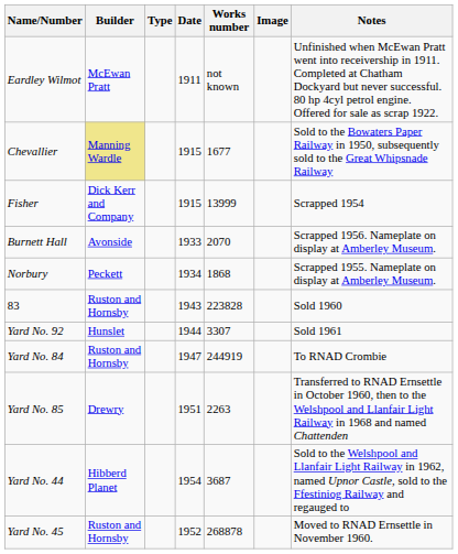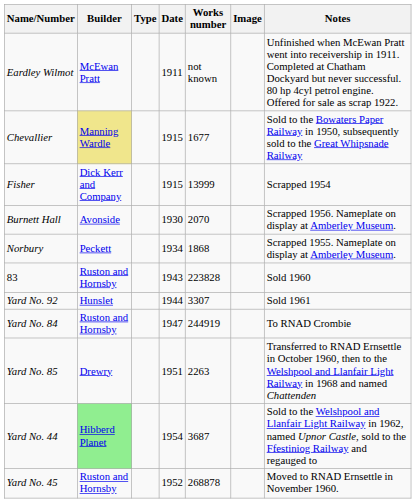Burnett Hall | Date: 1933 -> 1930
Yard No. 44 | Builder: no background -> lightgreen background
